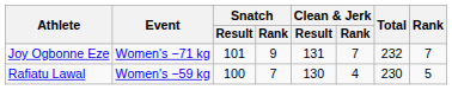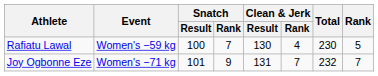rows swapped: Rafiatu Lawal <-> Joy Ogbonne Eze
